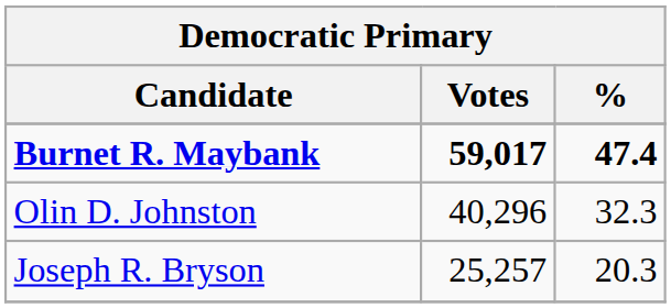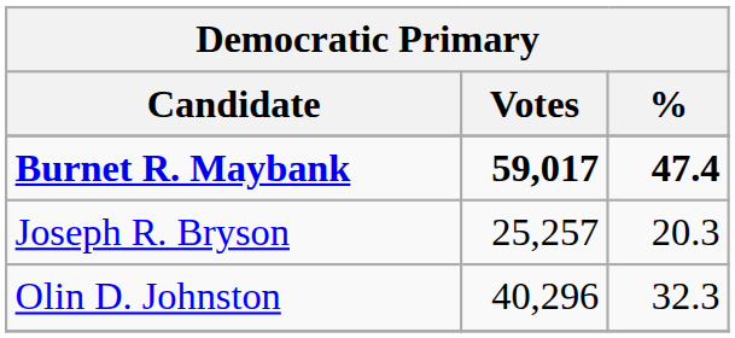rows swapped: Olin D. Johnston <-> Joseph R. Bryson
